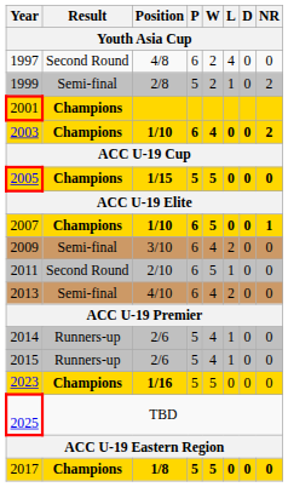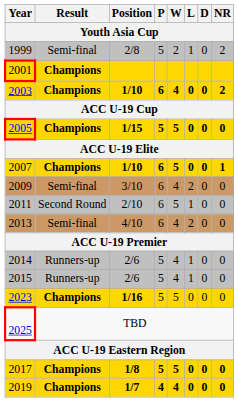- row: 1997 | Second Round | 4/8 | 6 | 2 | 4 | 0 | 0
+ row: 2019 | Champions | 1/7 | 4 | 4 | 0 | 0 | 0
